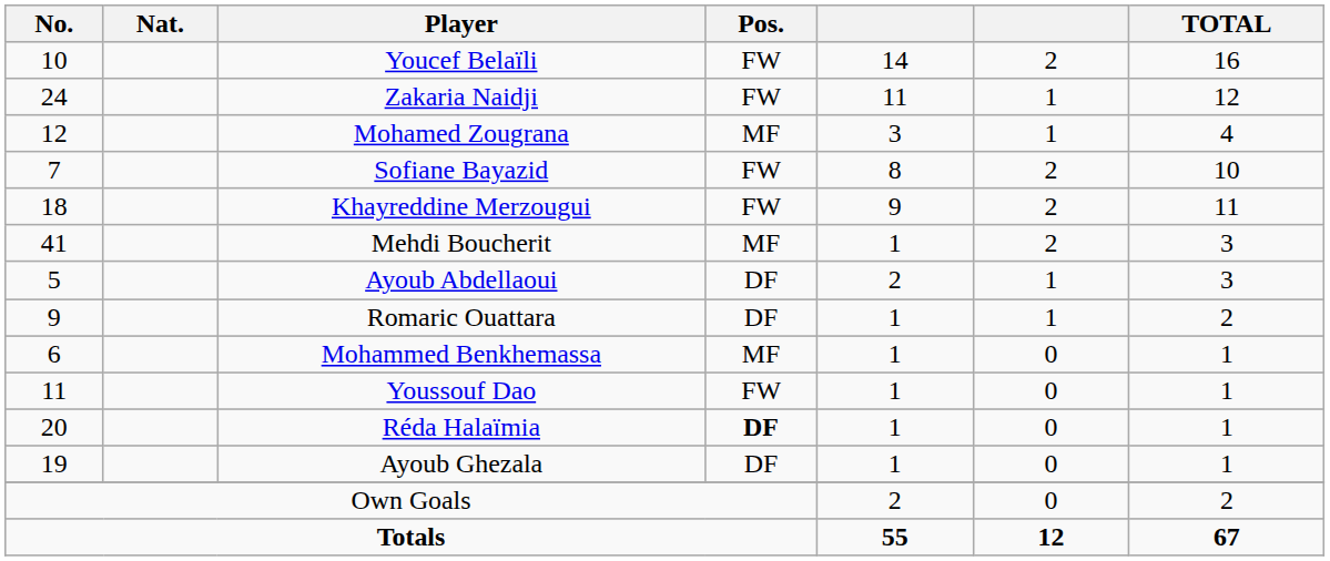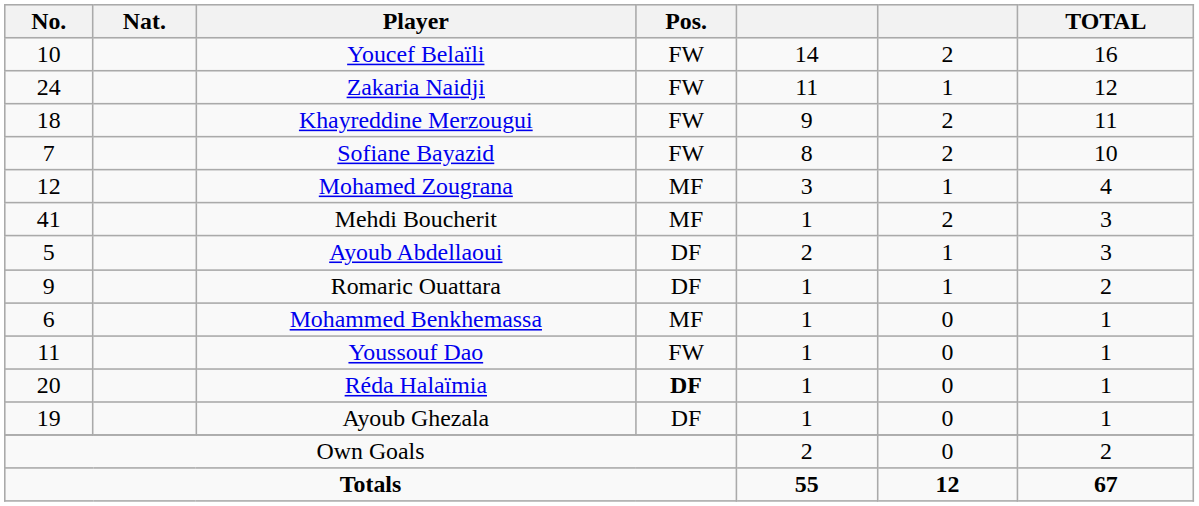rows swapped: Khayreddine Merzougui <-> Mohamed Zougrana
